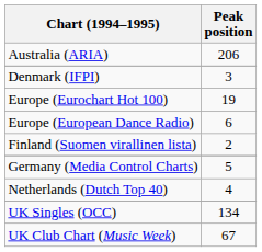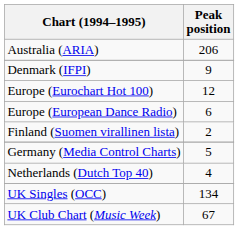Denmark (IFPI) | Peak position: 3 -> 9
Europe (Eurochart Hot 100) | Peak position: 19 -> 12
